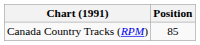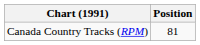Canada Country Tracks (RPM) | Position: 85 -> 81
